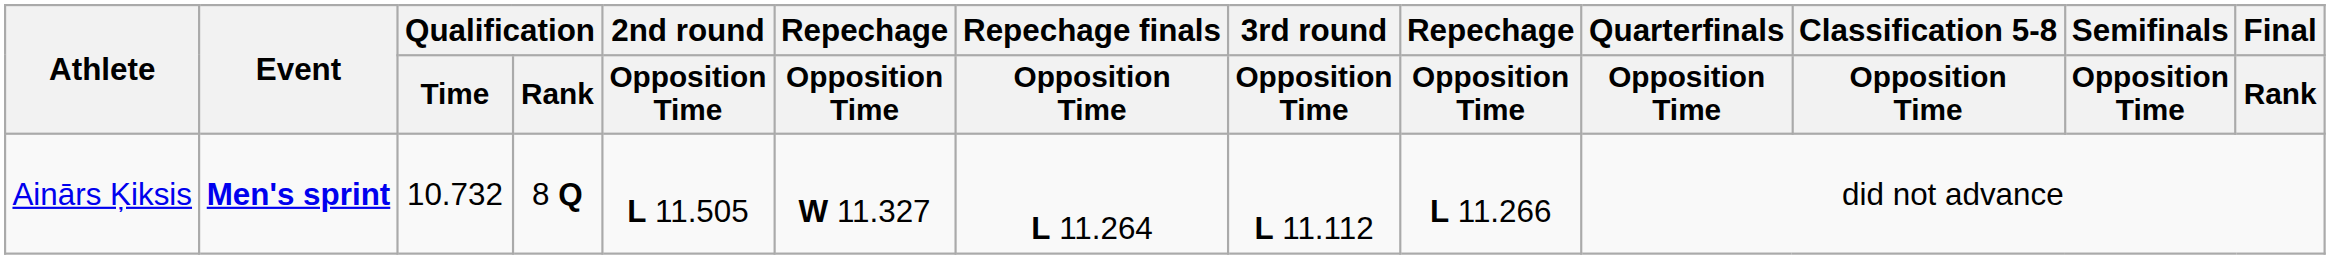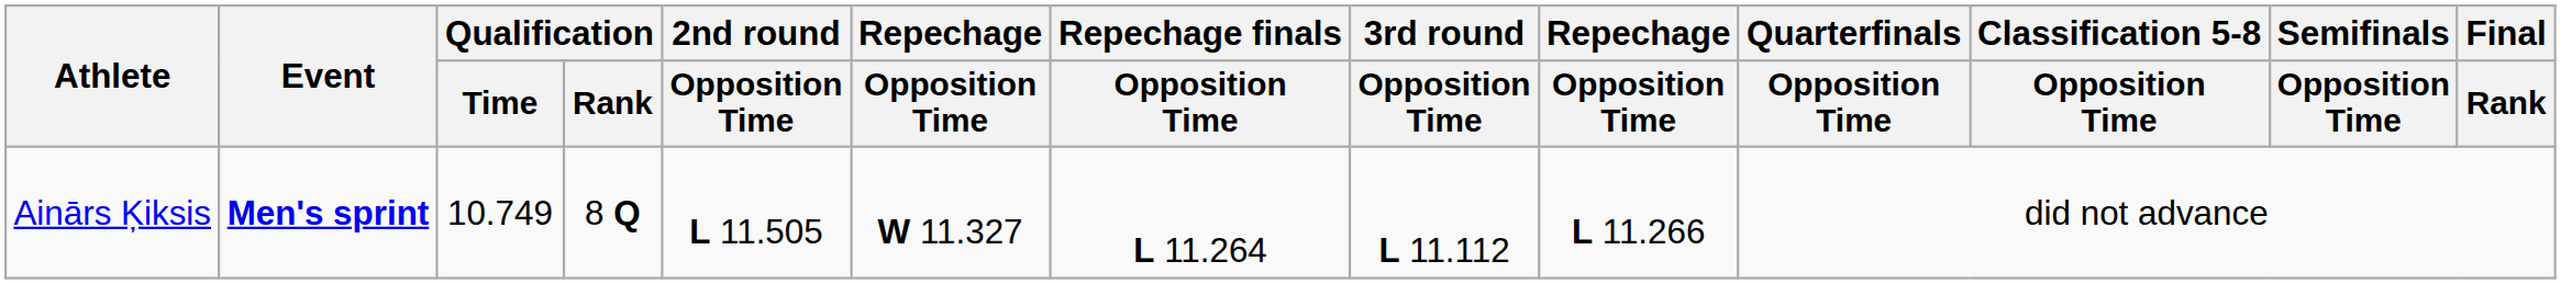Ainārs Ķiksis | Qualification / Time: 10.732 -> 10.749
